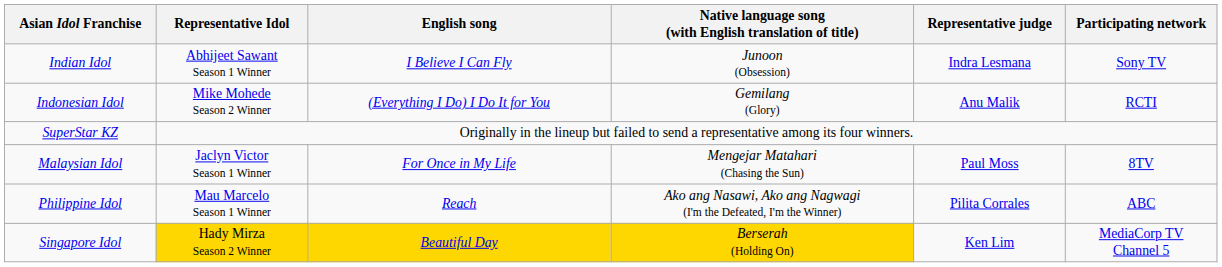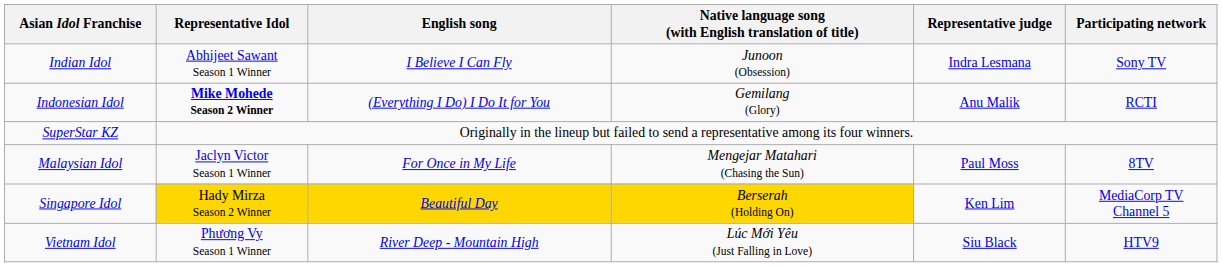Indonesian Idol | Representative Idol: normal -> bold
- row: Philippine Idol | Mau Marcelo Season 1 Winner | Reach | Ako ang Nasawi, Ako ang Nagwagi (I'm the Defeated, I'm the Winner) | Pilita Corrales | ABC
+ row: Vietnam Idol | Phương Vy Season 1 Winner | River Deep - Mountain High | Lúc Mới Yêu (Just Falling in Love) | Siu Black | HTV9
